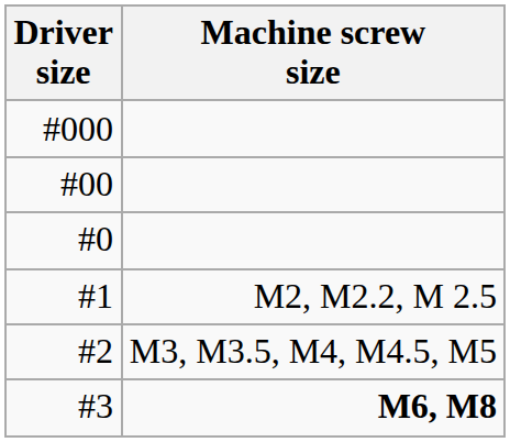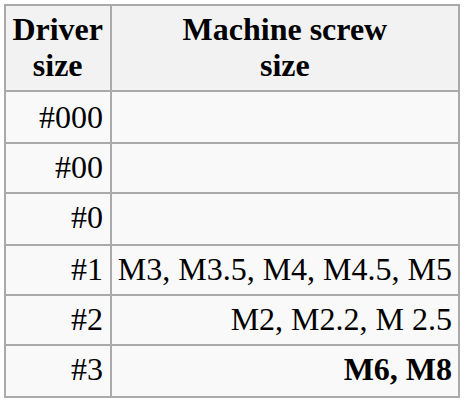#1 | Machine screw size: M2, M2.2, M 2.5 -> M3, M3.5, M4, M4.5, M5
#2 | Machine screw size: M3, M3.5, M4, M4.5, M5 -> M2, M2.2, M 2.5
